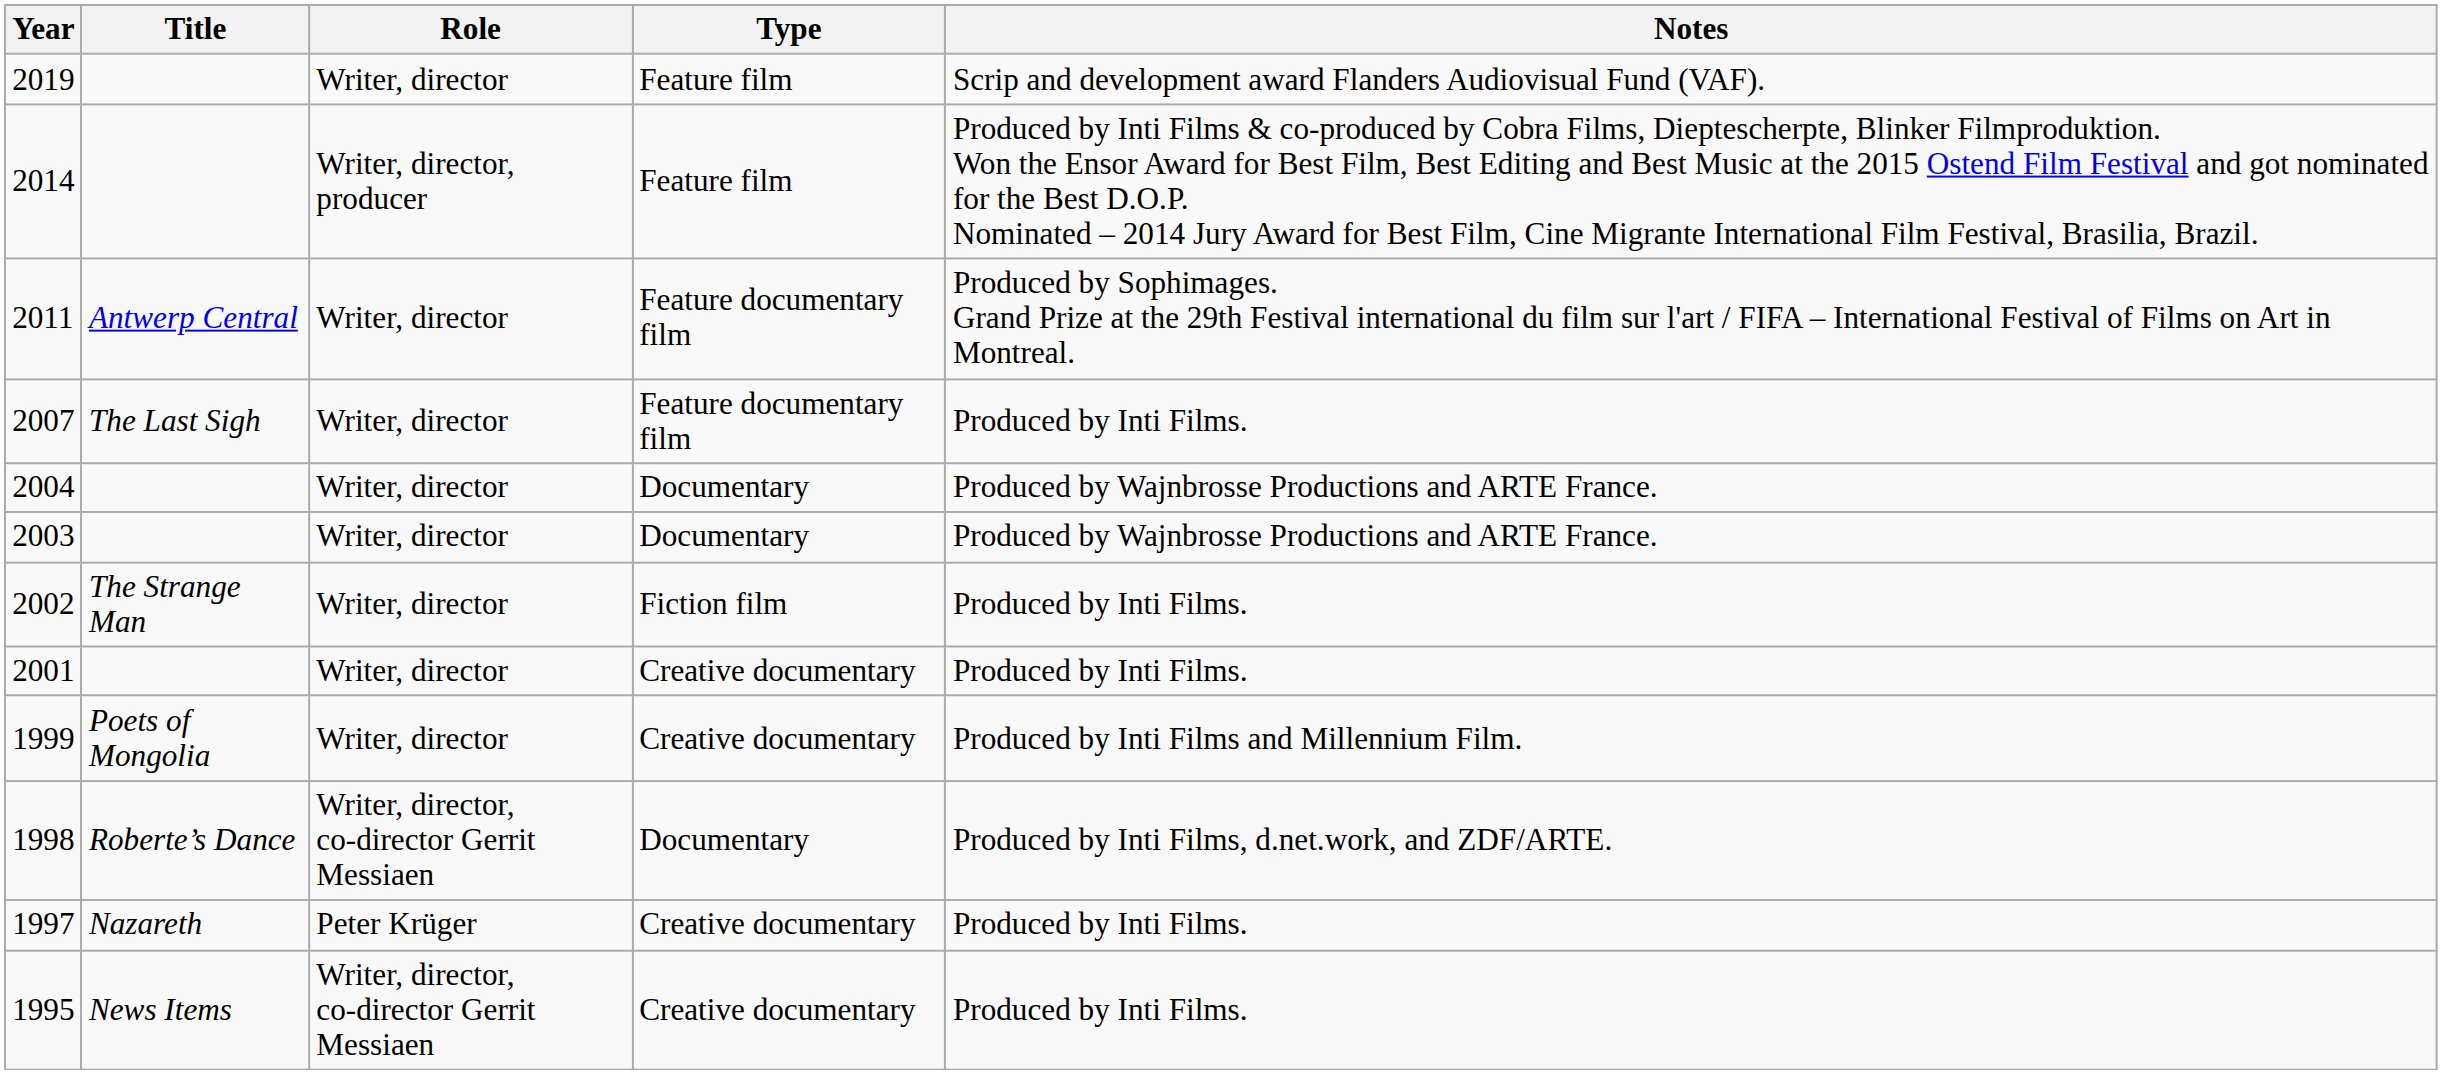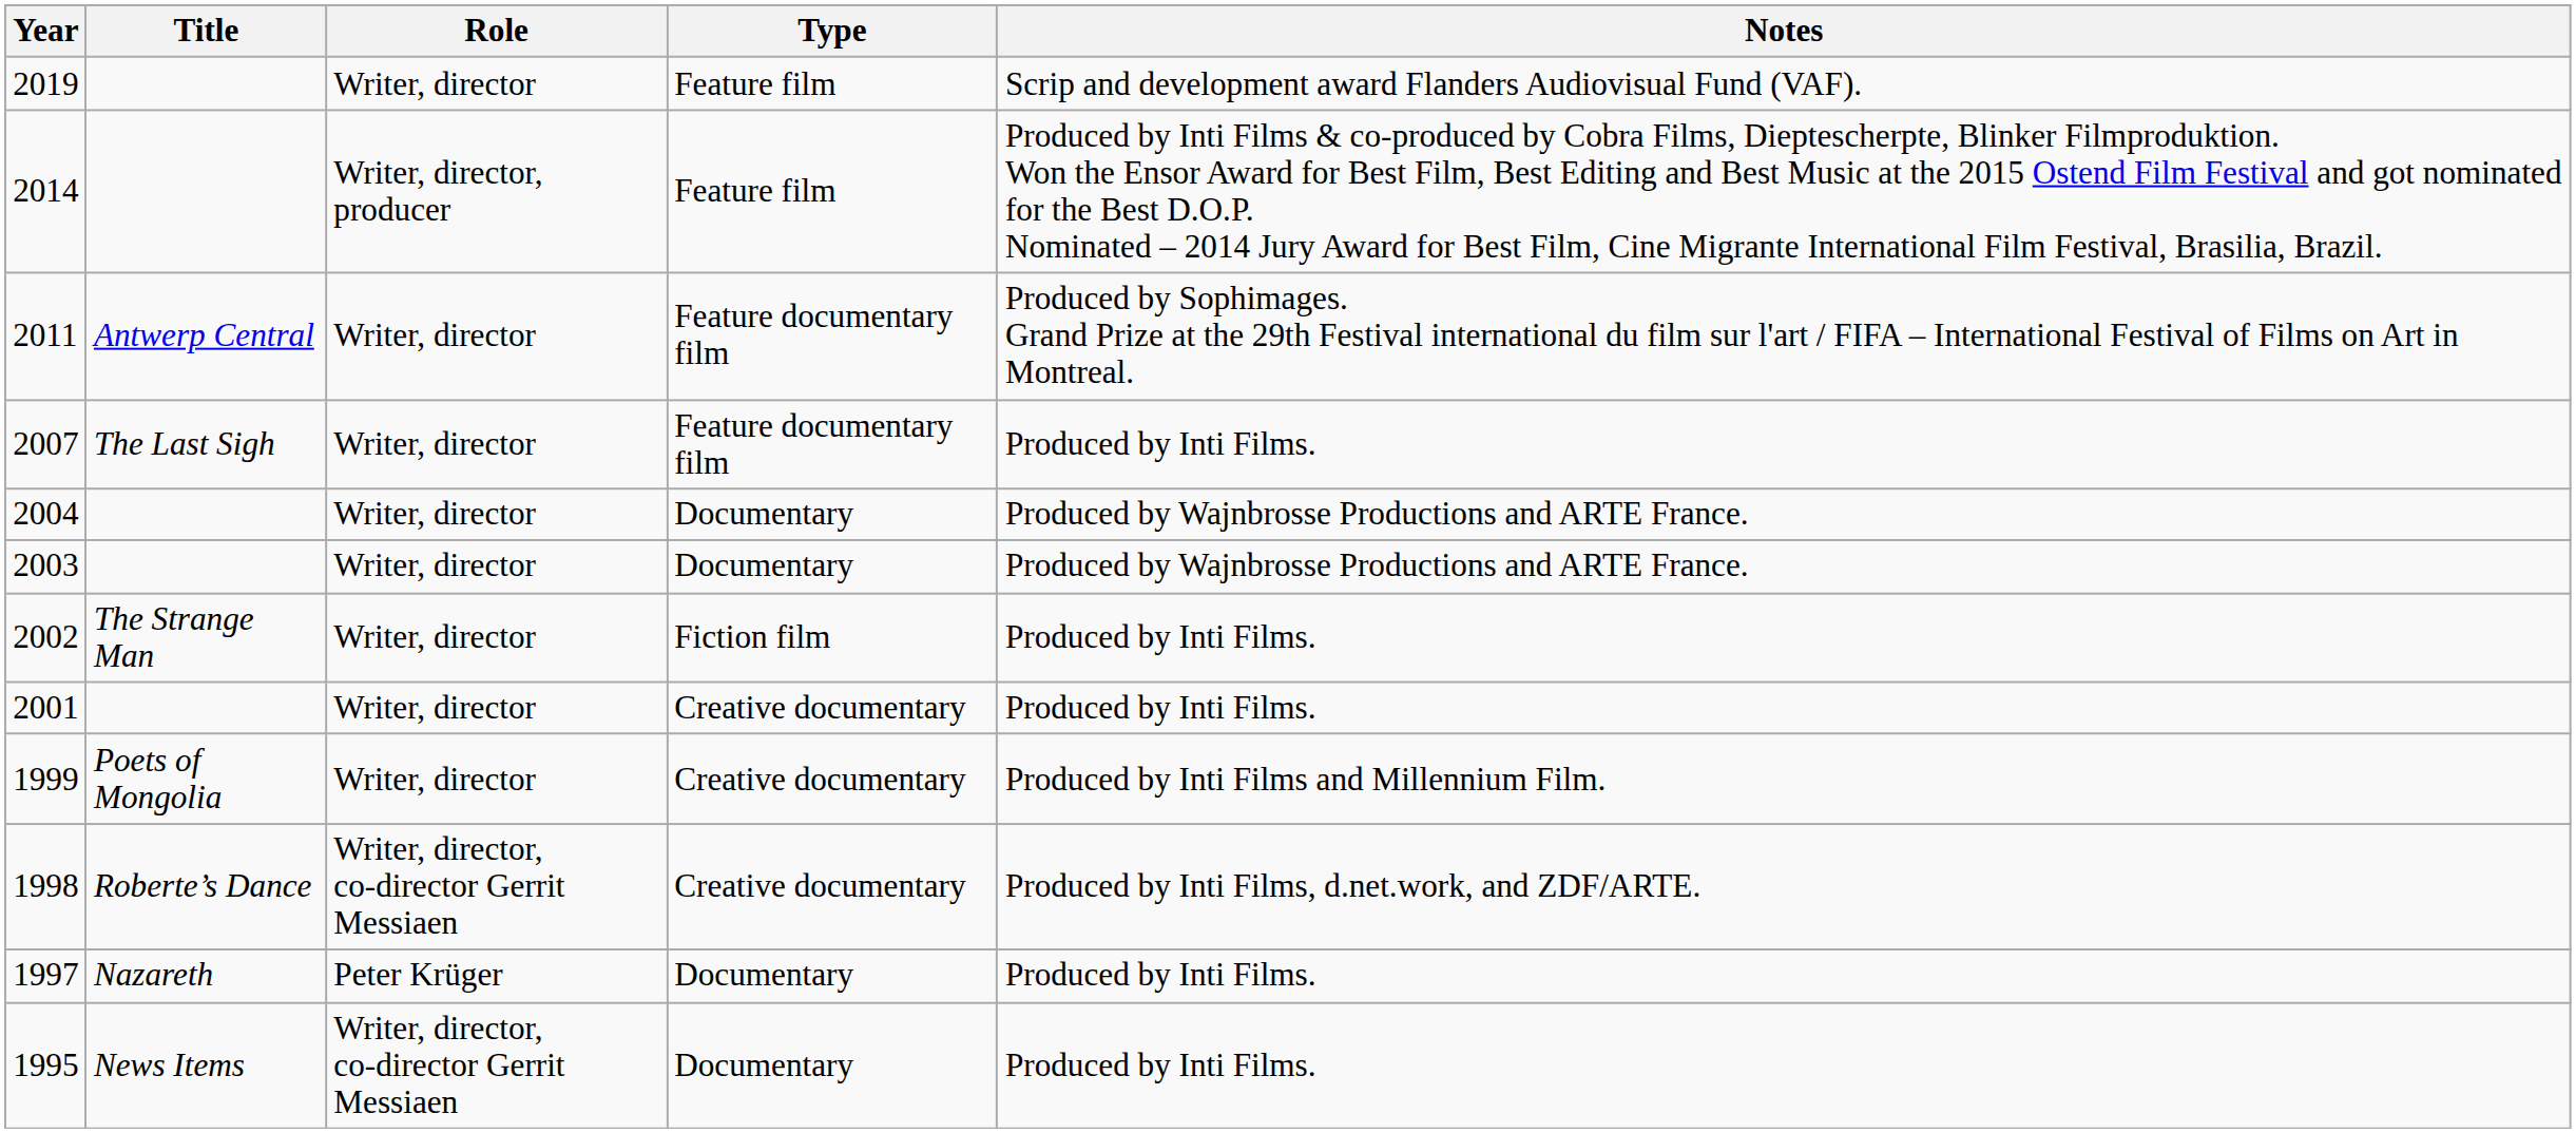1998 | Type: Documentary -> Creative documentary
1997 | Type: Creative documentary -> Documentary
1995 | Type: Creative documentary -> Documentary
